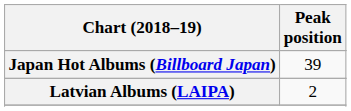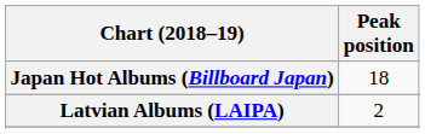Japan Hot Albums (Billboard Japan) | Peak position: 39 -> 18
